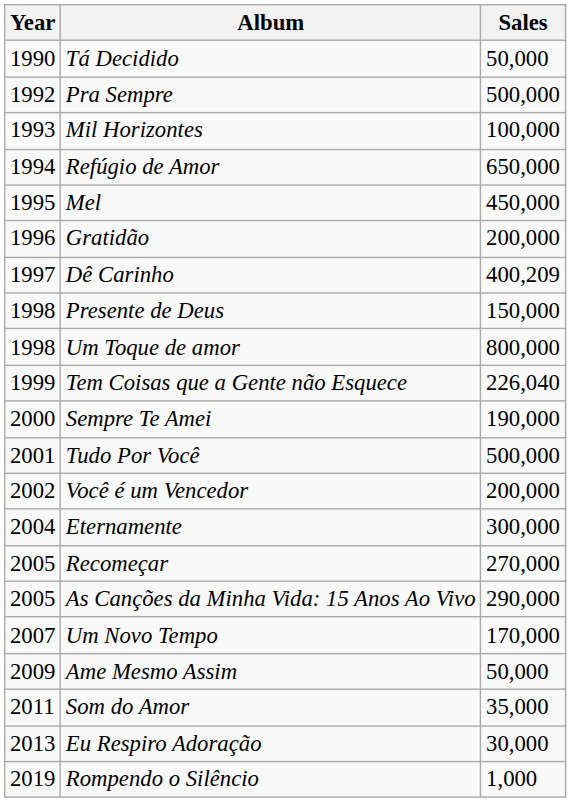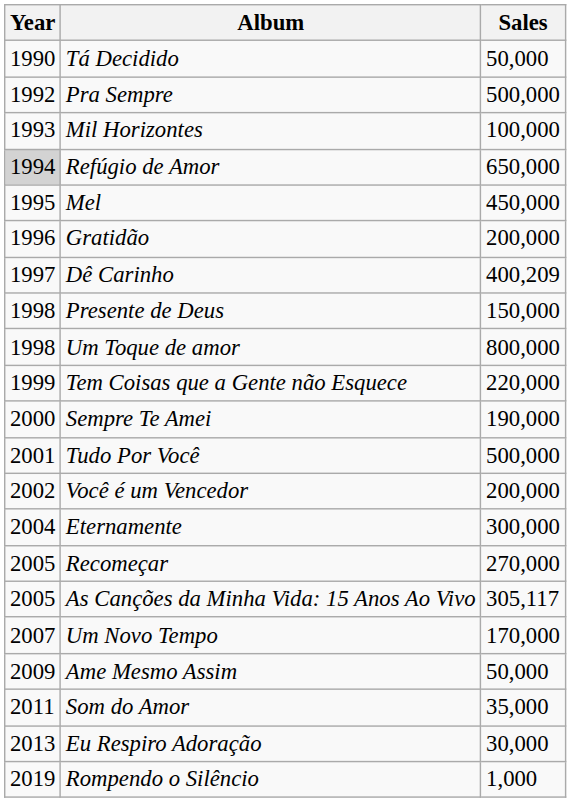Refúgio de Amor | Year: no background -> lightgrey background
Tem Coisas que a Gente não Esquece | Sales: 226,040 -> 220,000
As Canções da Minha Vida: 15 Anos Ao Vivo | Sales: 290,000 -> 305,117
